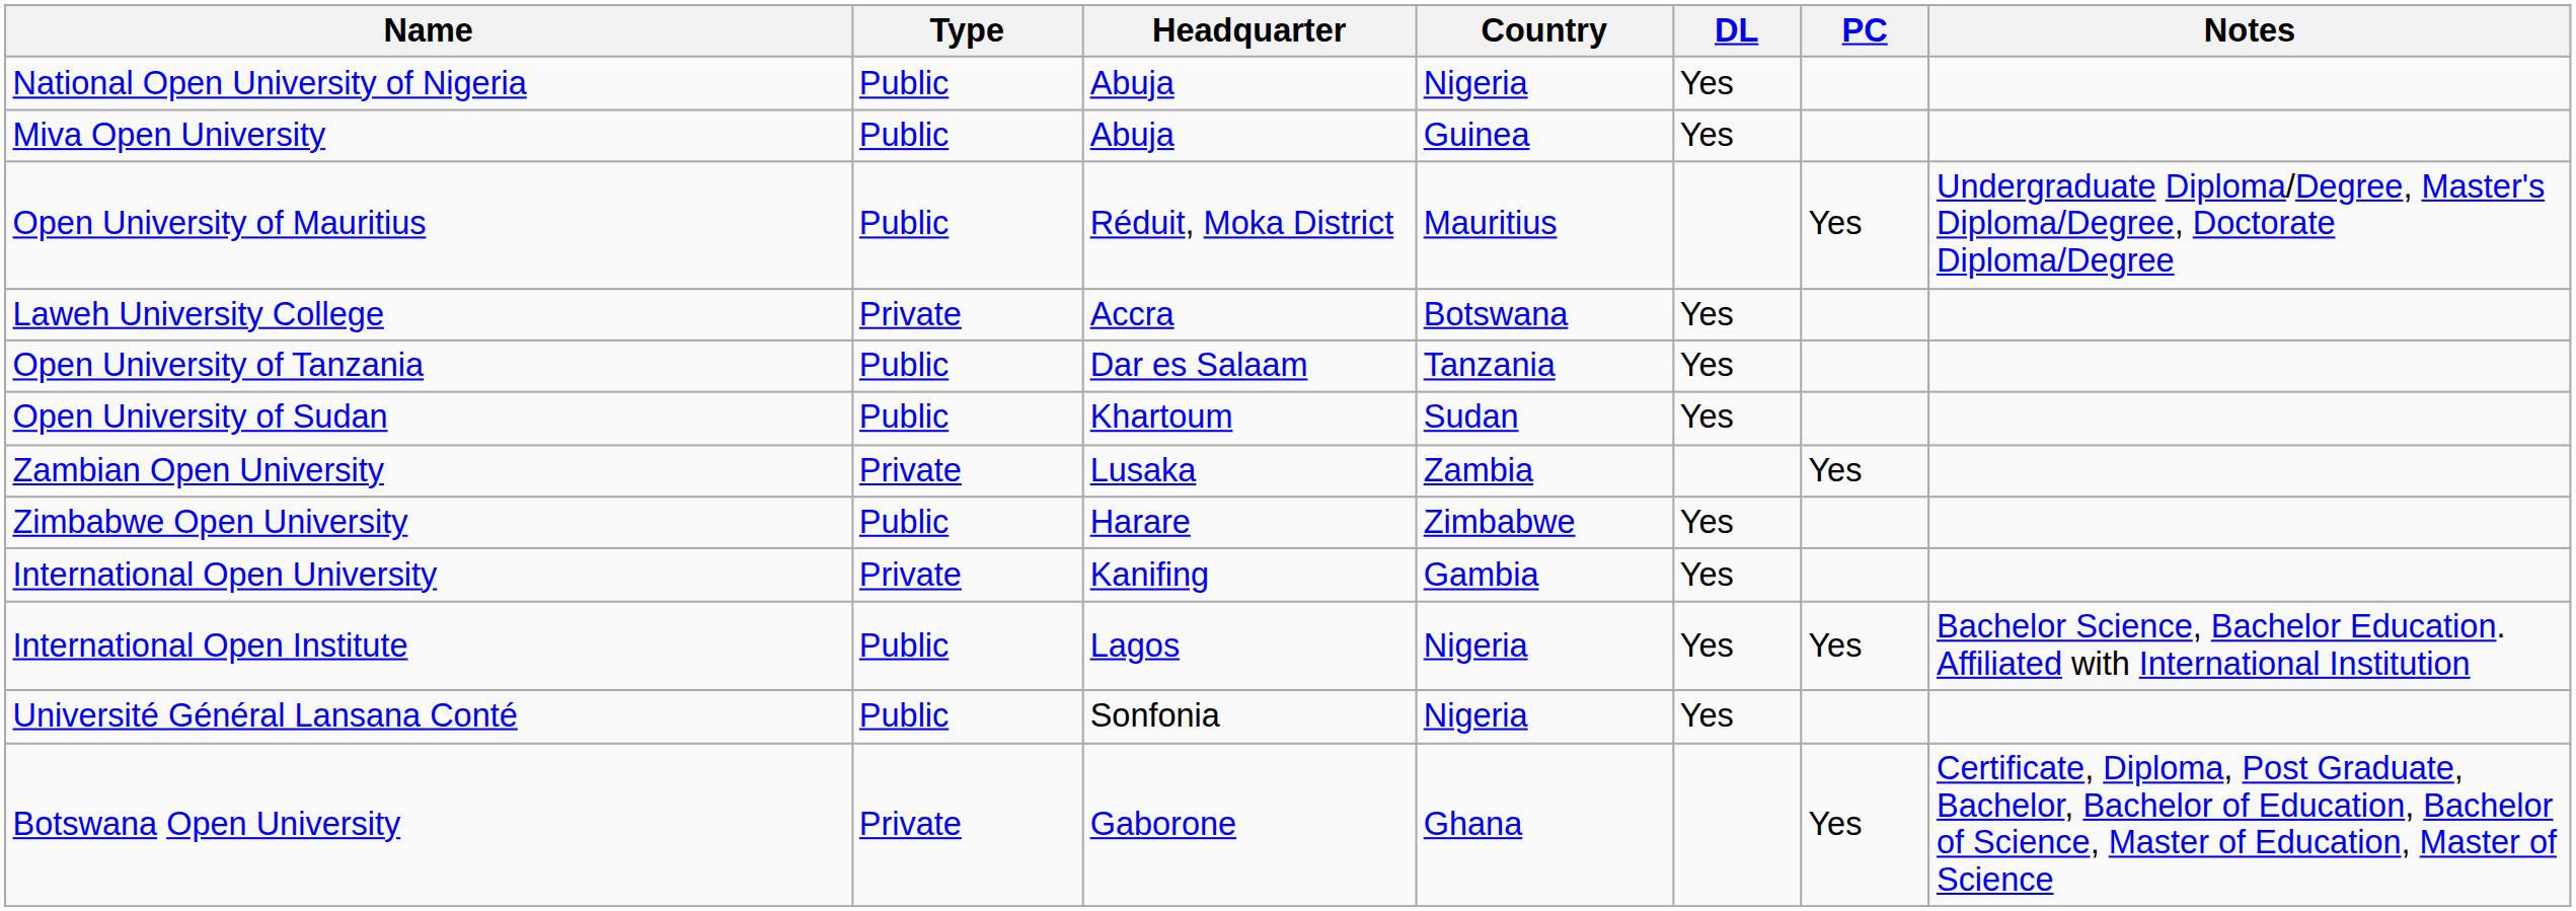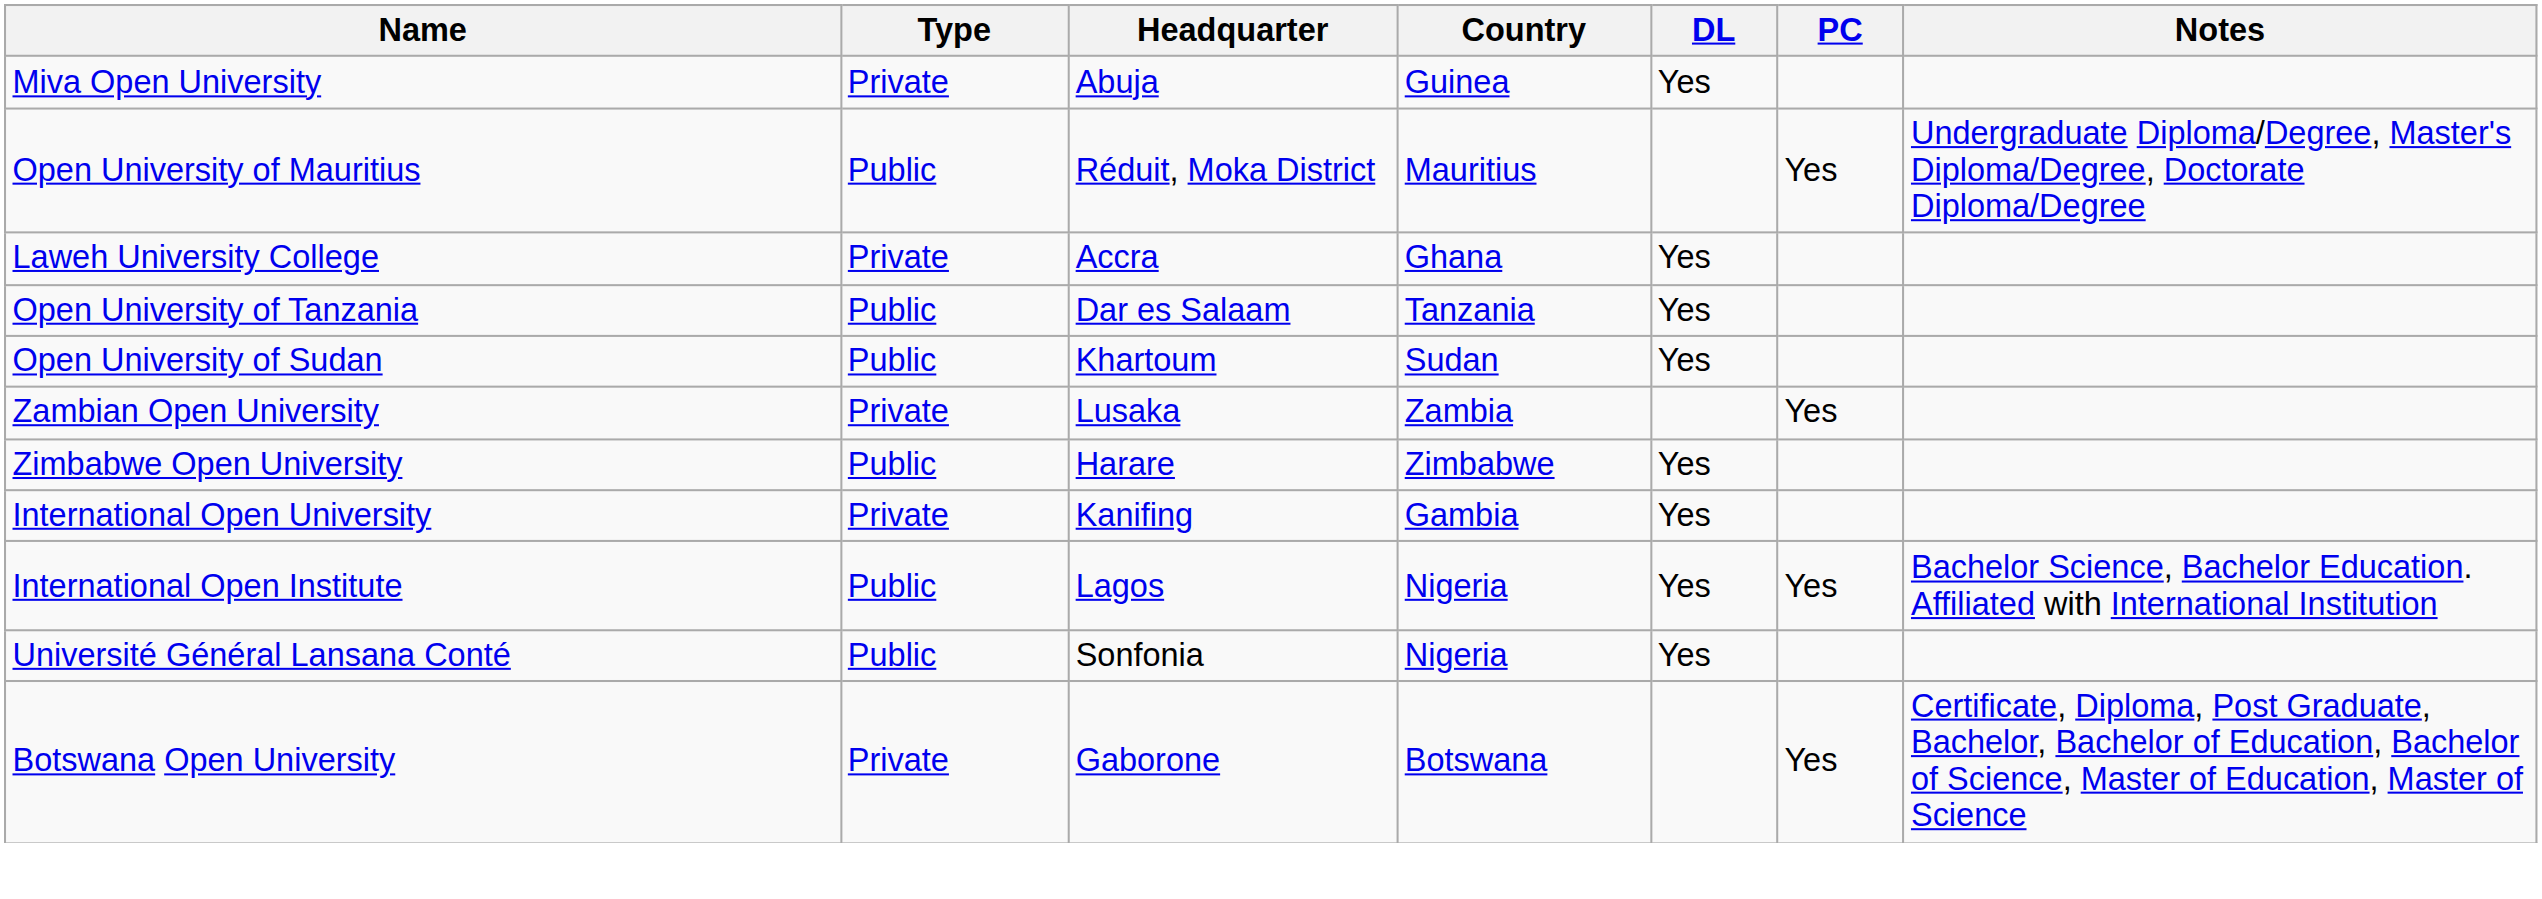- row: National Open University of Nigeria | Public | Abuja | Nigeria | Yes
Miva Open University | Type: Public -> Private
Laweh University College | Country: Botswana -> Ghana
Botswana Open University | Country: Ghana -> Botswana
